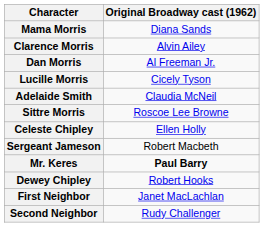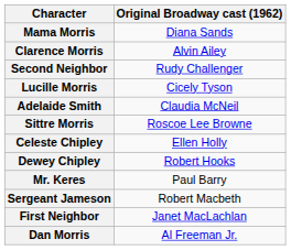rows swapped: Dan Morris <-> Second Neighbor
rows swapped: Dewey Chipley <-> Sergeant Jameson
Mr. Keres | Original Broadway cast (1962): bold -> normal
